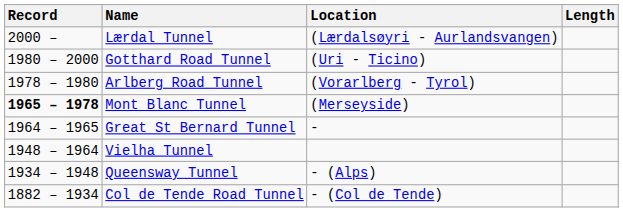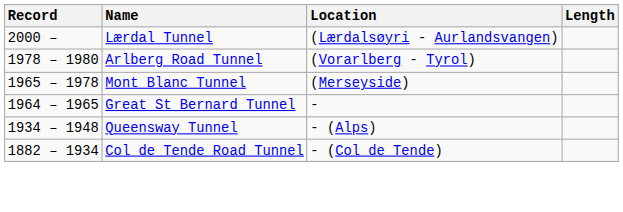- row: 1980 – 2000 | Gotthard Road Tunnel | (Uri - Ticino)
Mont Blanc Tunnel | Record: bold -> normal
- row: 1948 – 1964 | Vielha Tunnel
